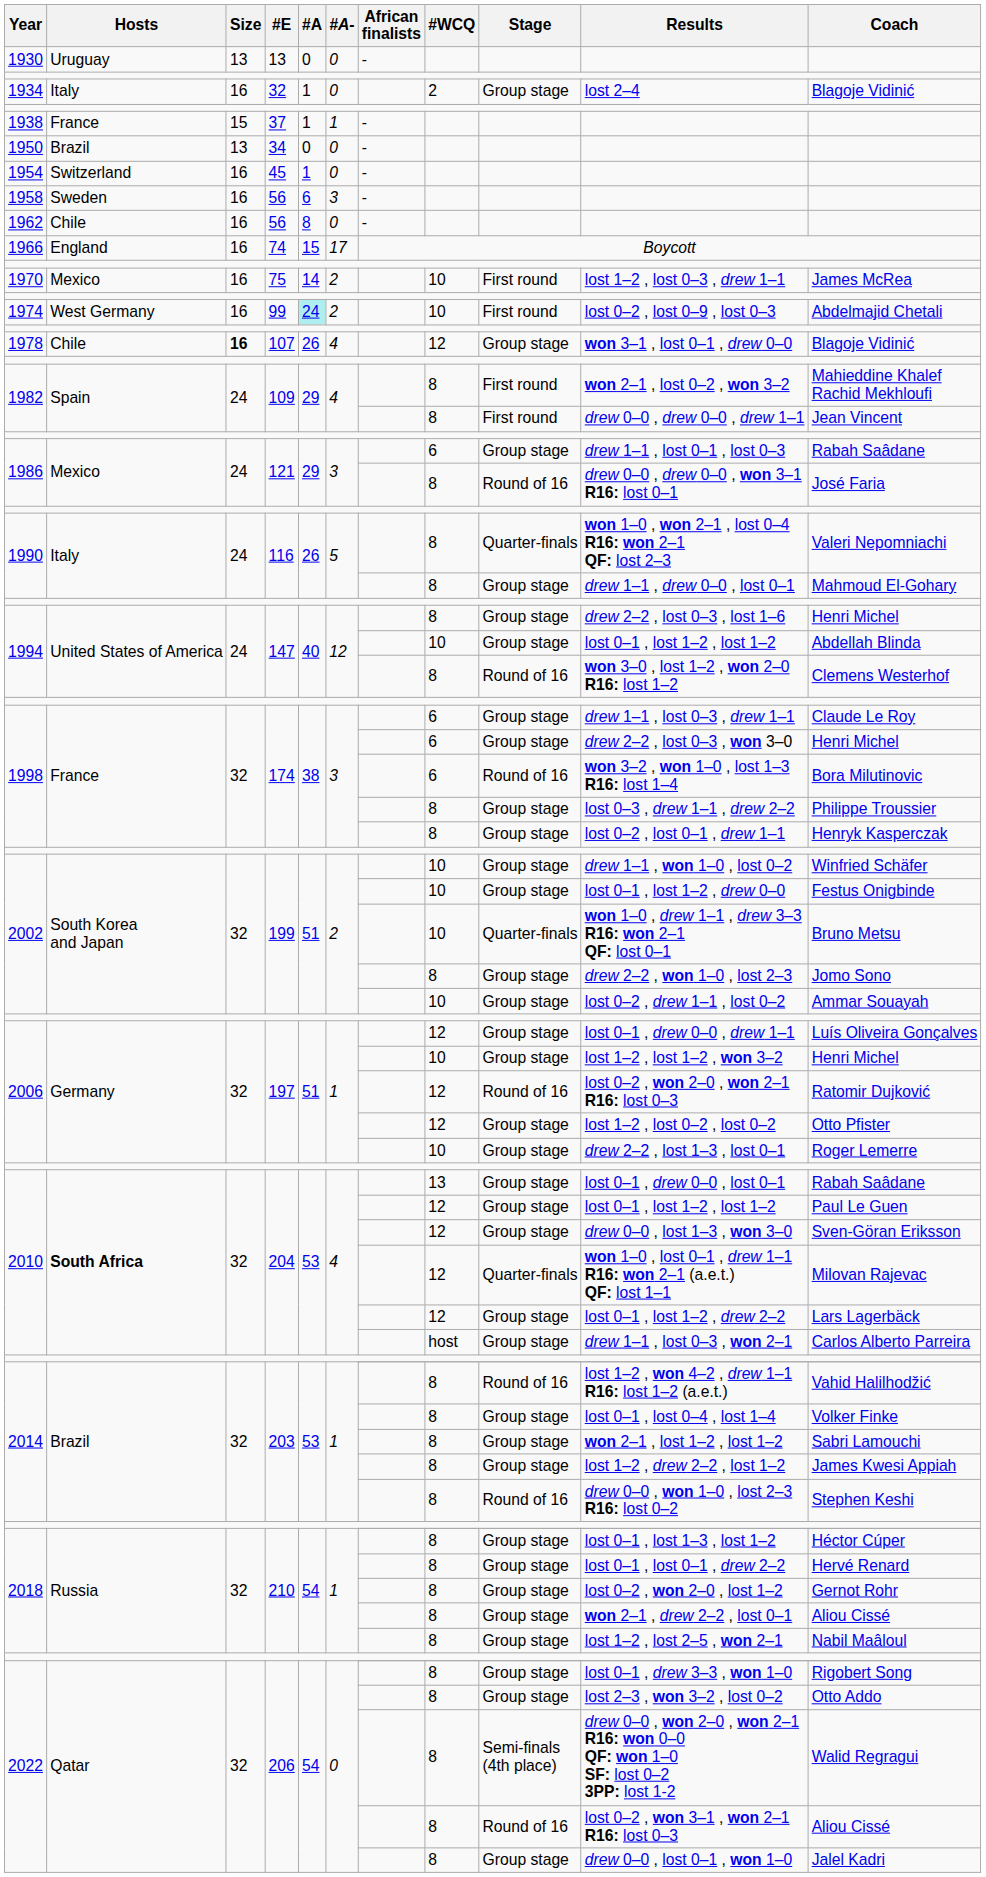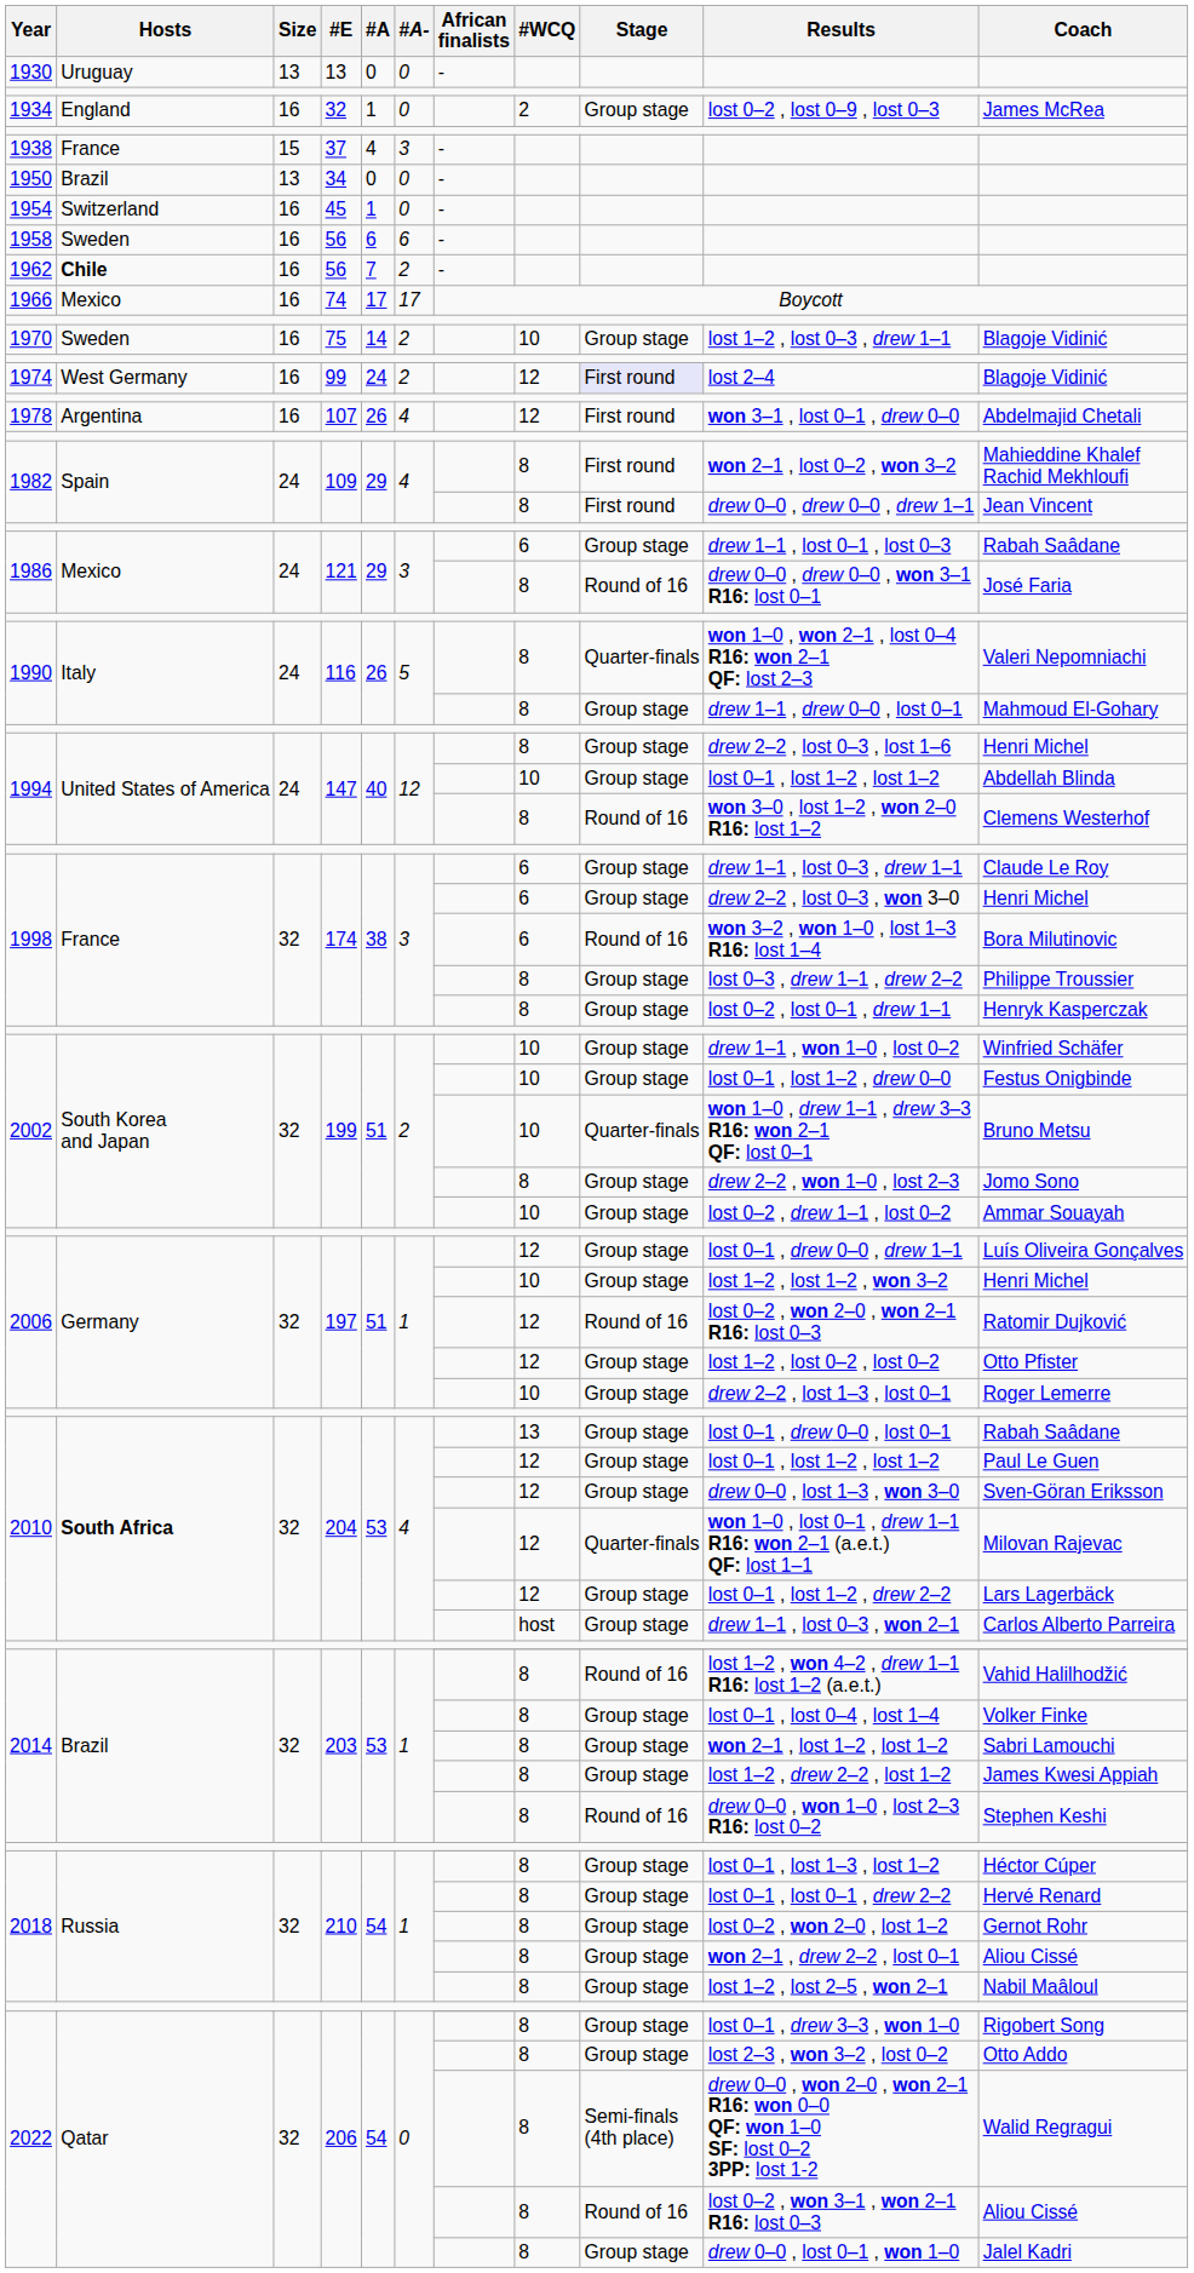1934 | Hosts: Italy -> England
1934 | Results: lost 2–4 -> lost 0–2 , lost 0–9 , lost 0–3
1934 | Coach: Blagoje Vidinić -> James McRea
1938 | #A: 1 -> 4
1938 | #A-: 1 -> 3
1958 | #A-: 3 -> 6
1962 | Hosts: normal -> bold
1962 | #A: 8 -> 7
1962 | #A-: 0 -> 2
1966 | Hosts: England -> Mexico
1966 | #A: 15 -> 17
1970 | Hosts: Mexico -> Sweden
1970 | Stage: First round -> Group stage
1970 | Coach: James McRea -> Blagoje Vidinić
1974 | #A: paleturquoise background -> no background
1974 | #WCQ: 10 -> 12
1974 | Stage: no background -> lavender background
1974 | Results: lost 0–2 , lost 0–9 , lost 0–3 -> lost 2–4
1974 | Coach: Abdelmajid Chetali -> Blagoje Vidinić
1978 | Hosts: Chile -> Argentina
1978 | Size: bold -> normal
1978 | Stage: Group stage -> First round
1978 | Coach: Blagoje Vidinić -> Abdelmajid Chetali
